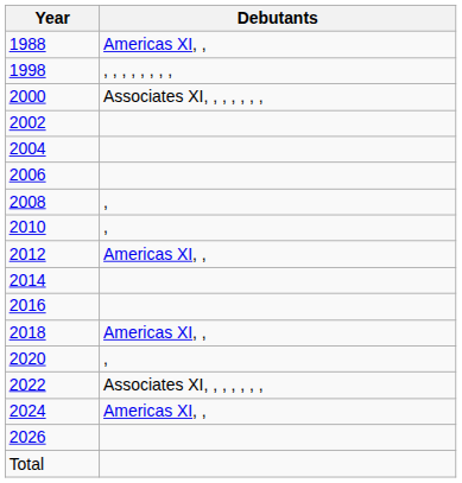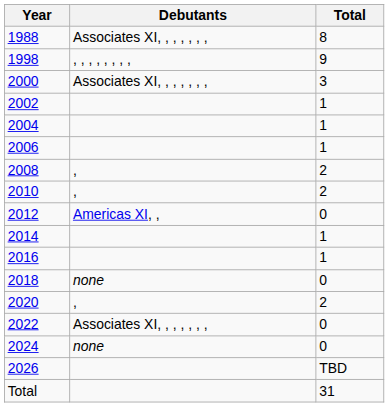+ column: Total | 8 | 9 | 3 | 1 | 1 | 1 | 2 | 2 | 0 | 1 | 1 | 0 | 2 | 0 | 0 | TBD | 31
1988 | Debutants: Americas XI, , -> Associates XI, , , , , , ,
2018 | Debutants: Americas XI, , -> none
2024 | Debutants: Americas XI, , -> none
